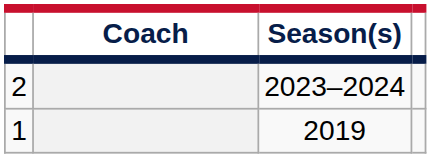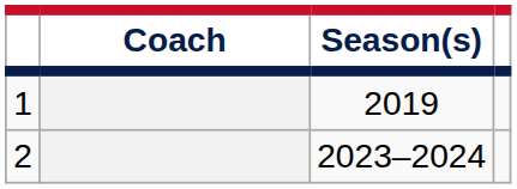rows swapped: 1 <-> 2
